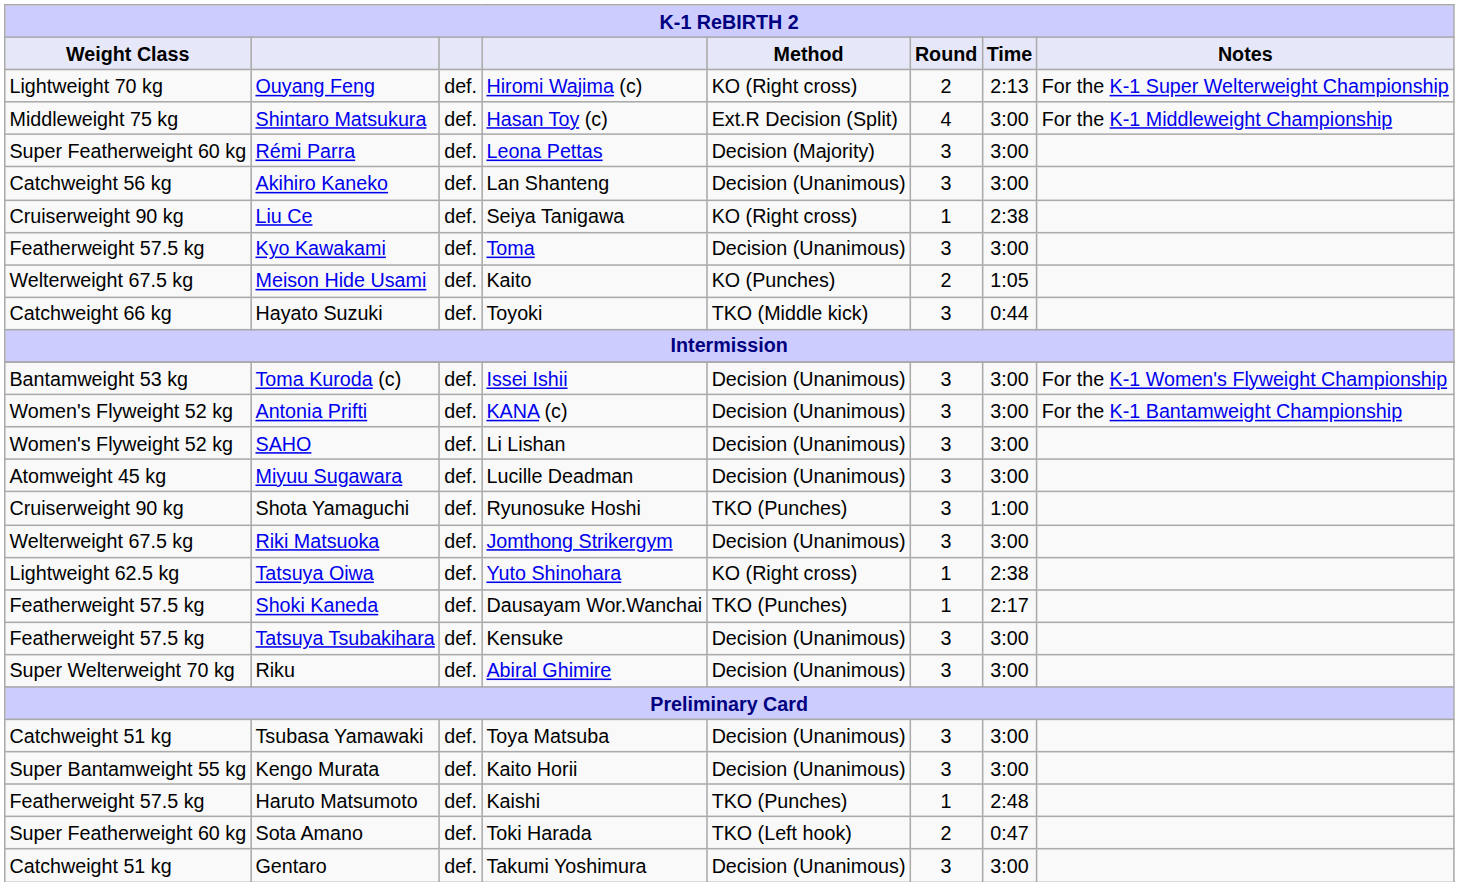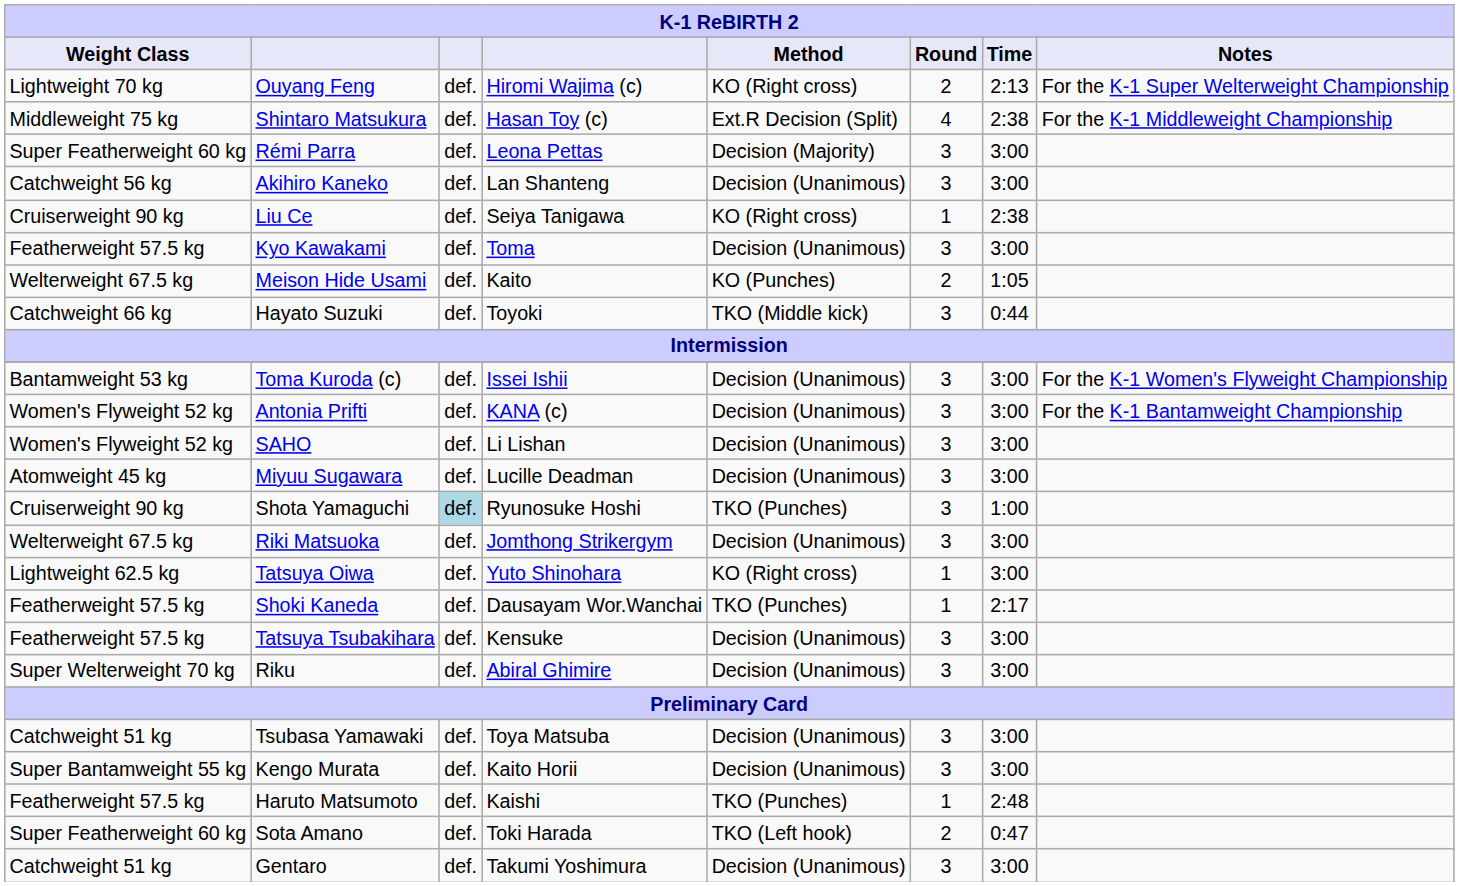Shintaro Matsukura | Time: 3:00 -> 2:38
Shota Yamaguchi | column 3: no background -> lightblue background
Tatsuya Oiwa | Time: 2:38 -> 3:00
